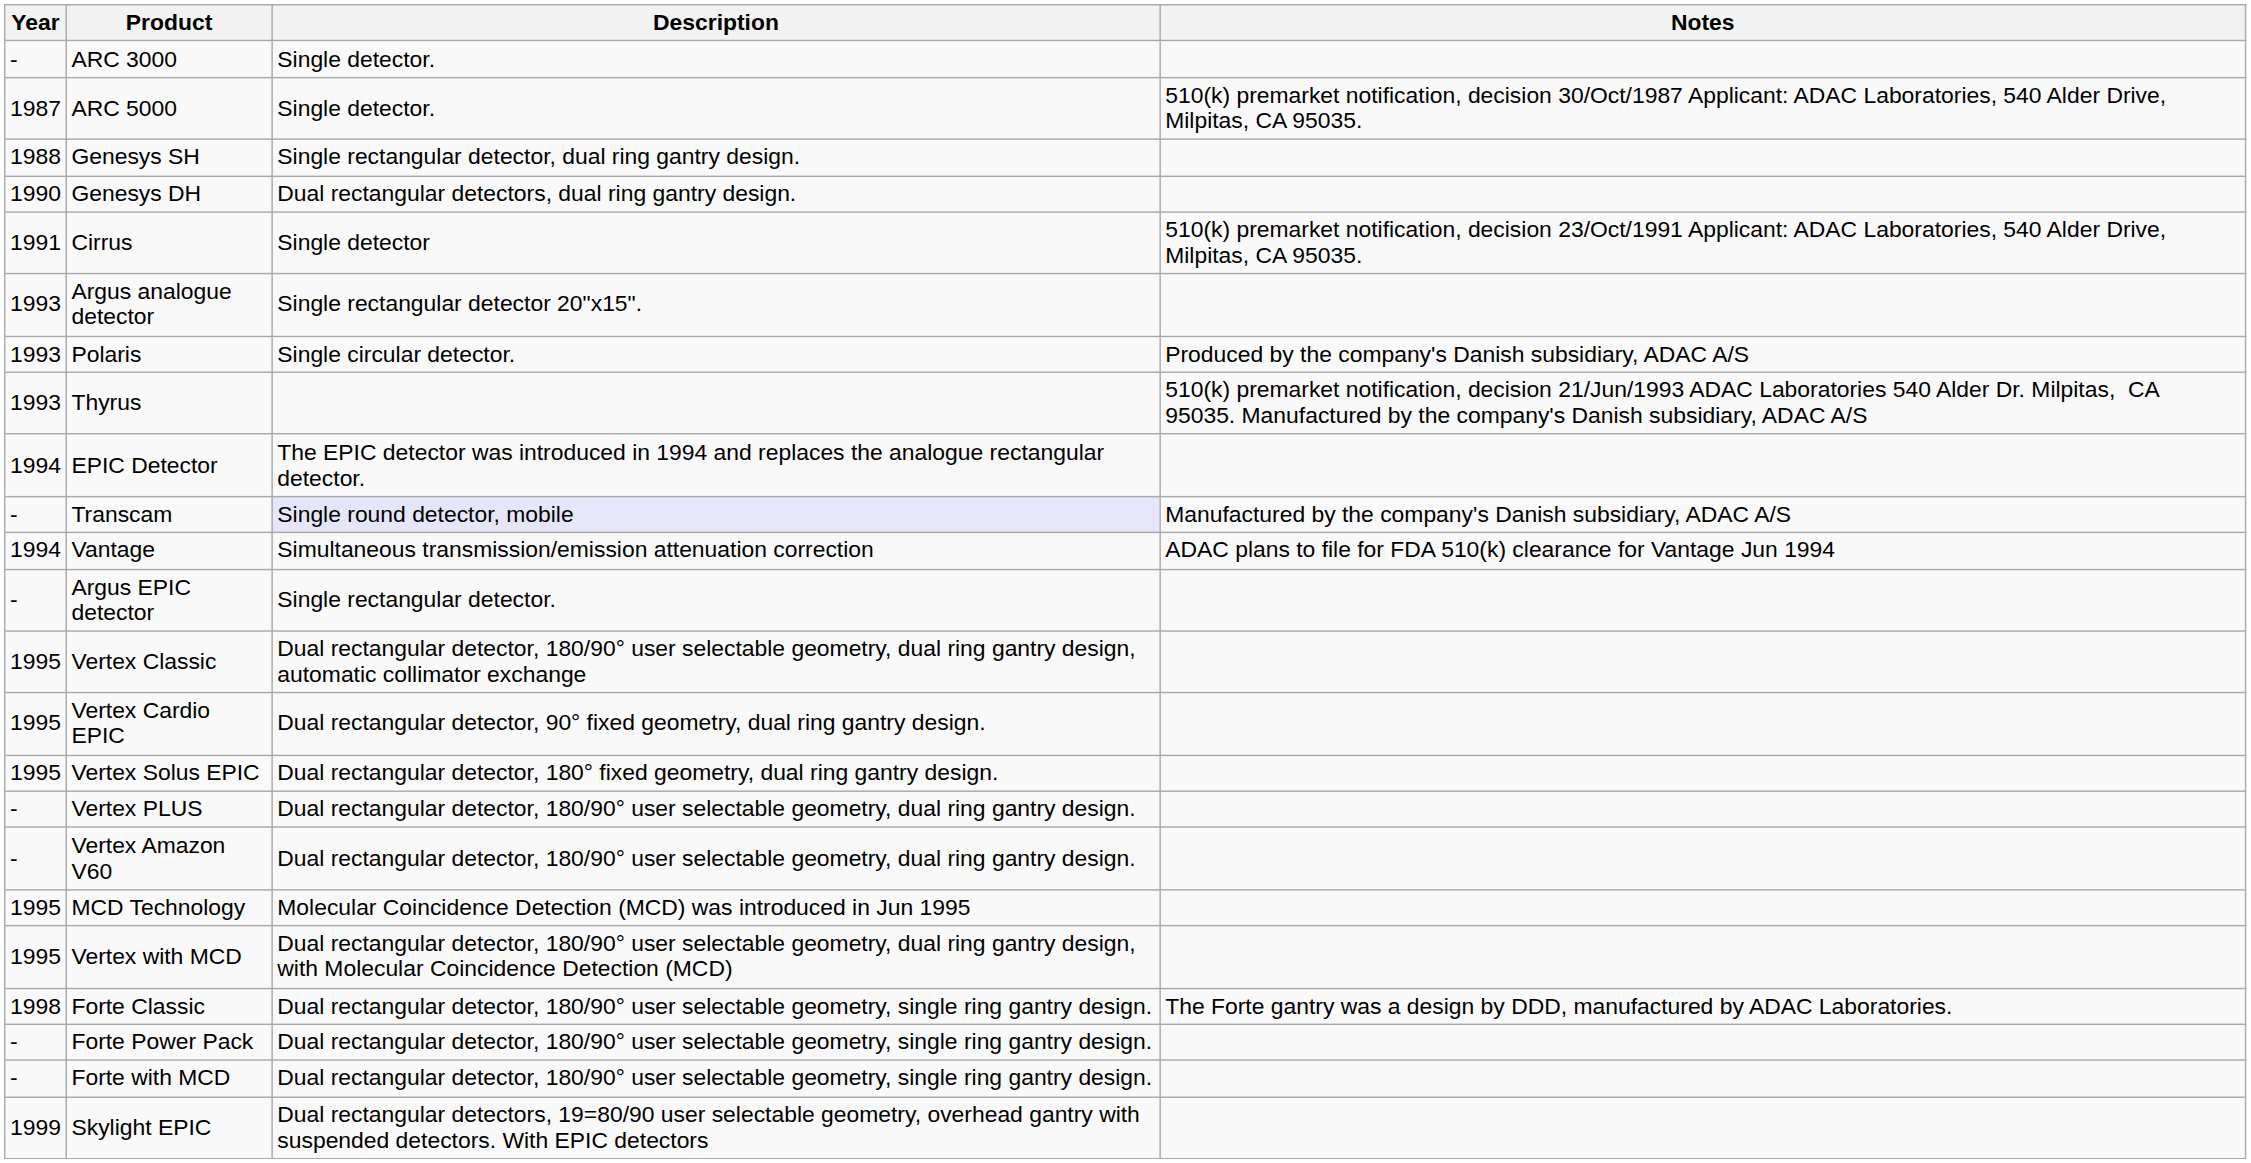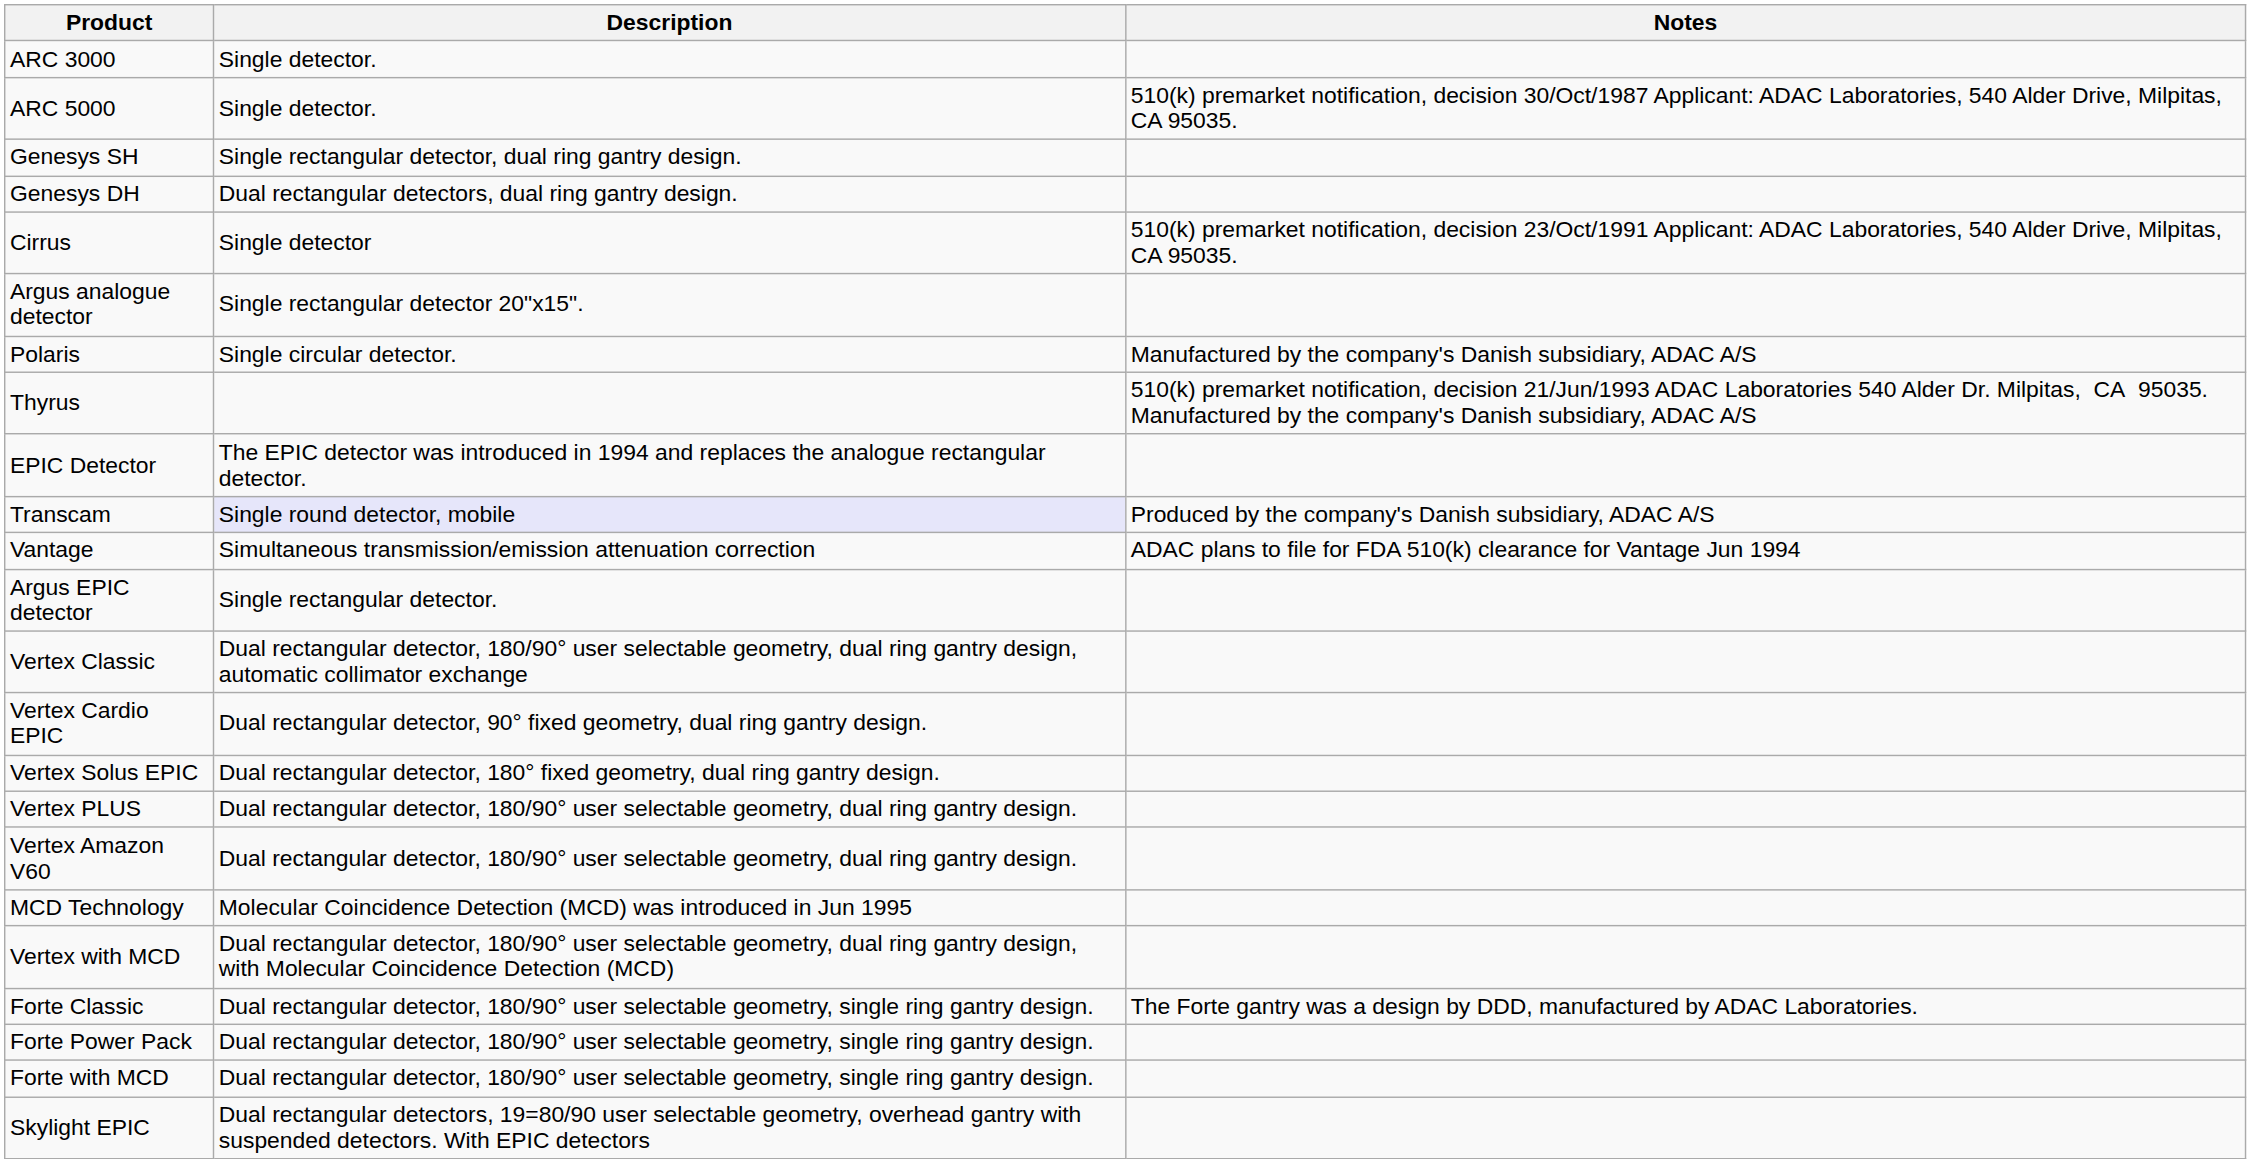- column: Year | - | 1987 | 1988 | 1990 | 1991 | 1993 | 1993 | 1993 | 1994 | - | 1994 | - | 1995 | 1995 | 1995 | - | - | 1995 | 1995 | 1998 | - | - | 1999
Polaris | Notes: Produced by the company's Danish subsidiary, ADAC A/S -> Manufactured by the company's Danish subsidiary, ADAC A/S
Transcam | Notes: Manufactured by the company's Danish subsidiary, ADAC A/S -> Produced by the company's Danish subsidiary, ADAC A/S
